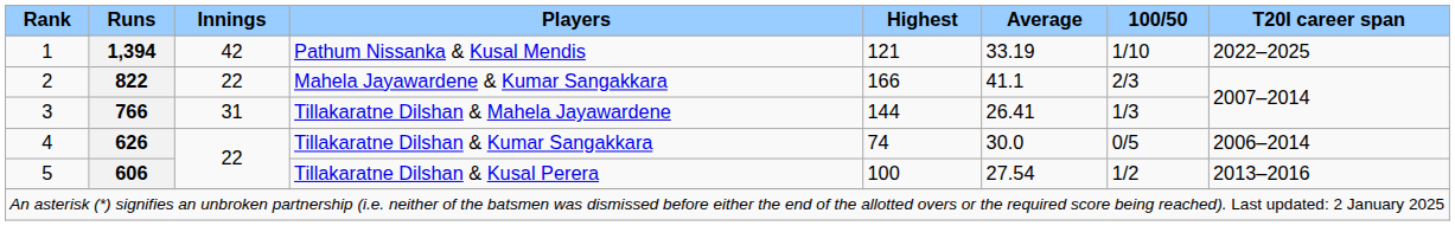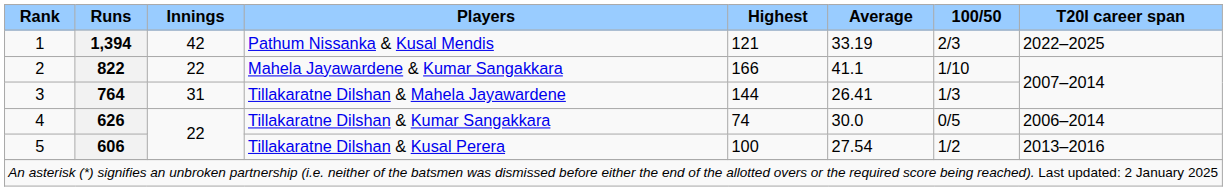Pathum Nissanka & Kusal Mendis | 100/50: 1/10 -> 2/3
Mahela Jayawardene & Kumar Sangakkara | 100/50: 2/3 -> 1/10
Tillakaratne Dilshan & Mahela Jayawardene | Runs: 766 -> 764
